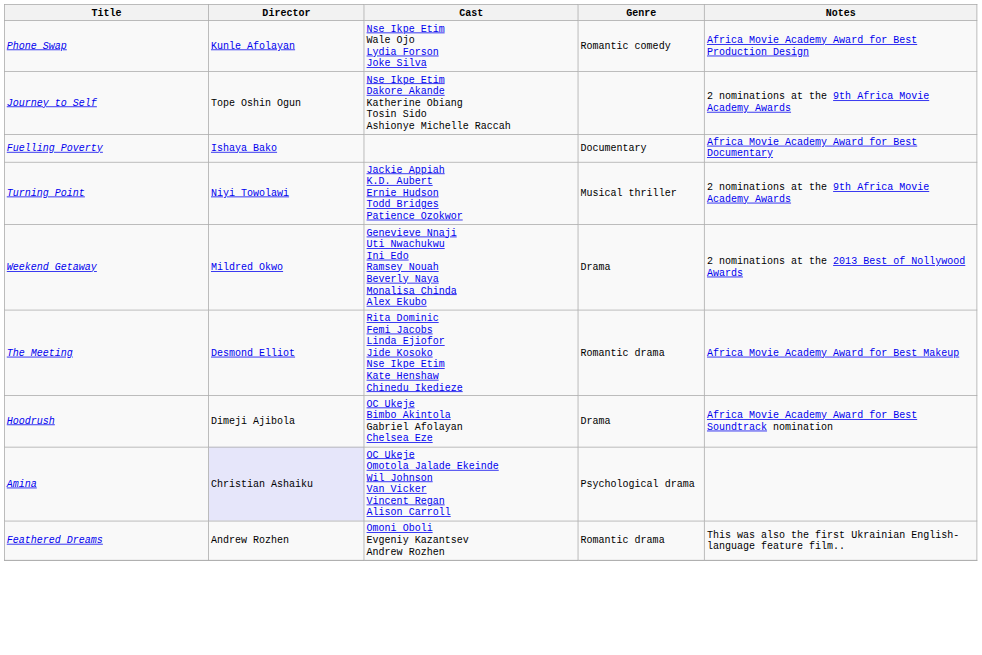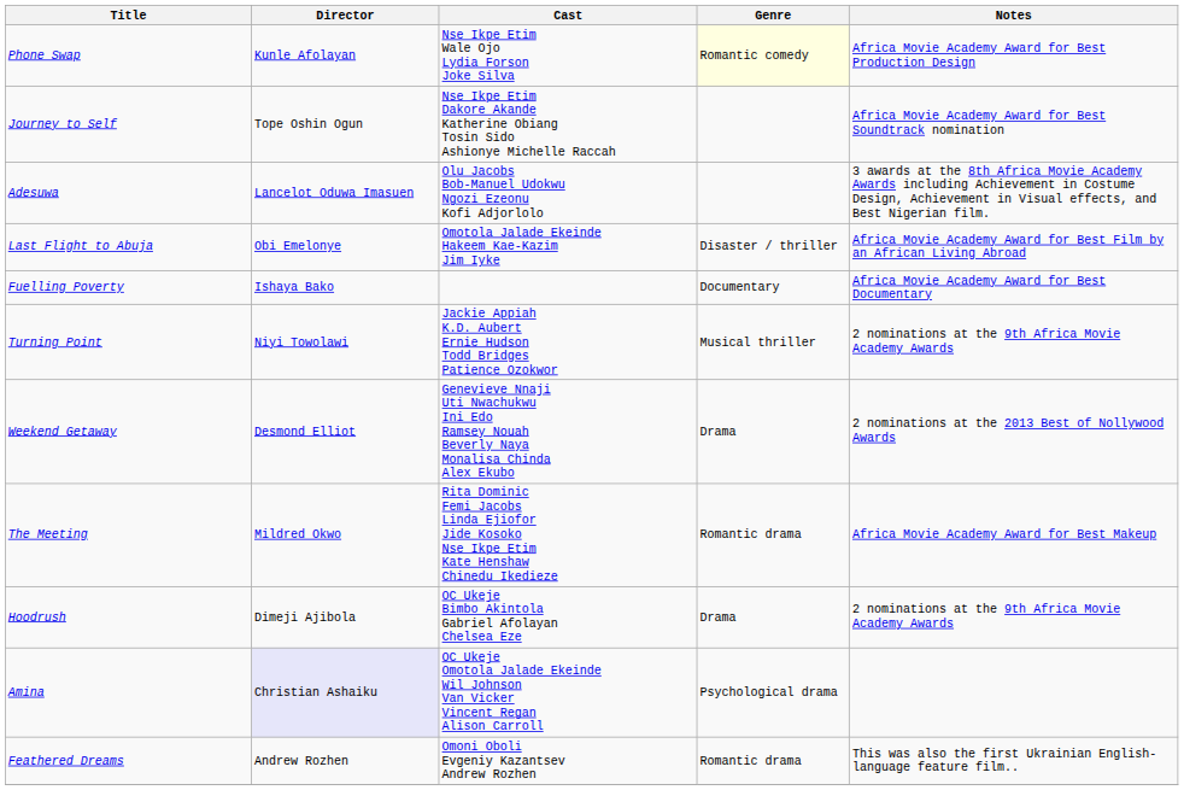Phone Swap | Genre: no background -> lightyellow background
Journey to Self | Notes: 2 nominations at the 9th Africa Movie Academy Awards -> Africa Movie Academy Award for Best Soundtrack nomination
+ row: Adesuwa | Lancelot Oduwa Imasuen | Olu Jacobs Bob-Manuel Udokwu Ngozi Ezeonu Kofi Adjorlolo | 3 awards at the 8th Africa Movie Academy Awards including Achievement in Costume Design, Achievement in Visual effects, and Best Nigerian film.
+ row: Last Flight to Abuja | Obi Emelonye | Omotola Jalade Ekeinde Hakeem Kae-Kazim Jim Iyke | Disaster / thriller | Africa Movie Academy Award for Best Film by an African Living Abroad
Weekend Getaway | Director: Mildred Okwo -> Desmond Elliot
The Meeting | Director: Desmond Elliot -> Mildred Okwo
Hoodrush | Notes: Africa Movie Academy Award for Best Soundtrack nomination -> 2 nominations at the 9th Africa Movie Academy Awards
